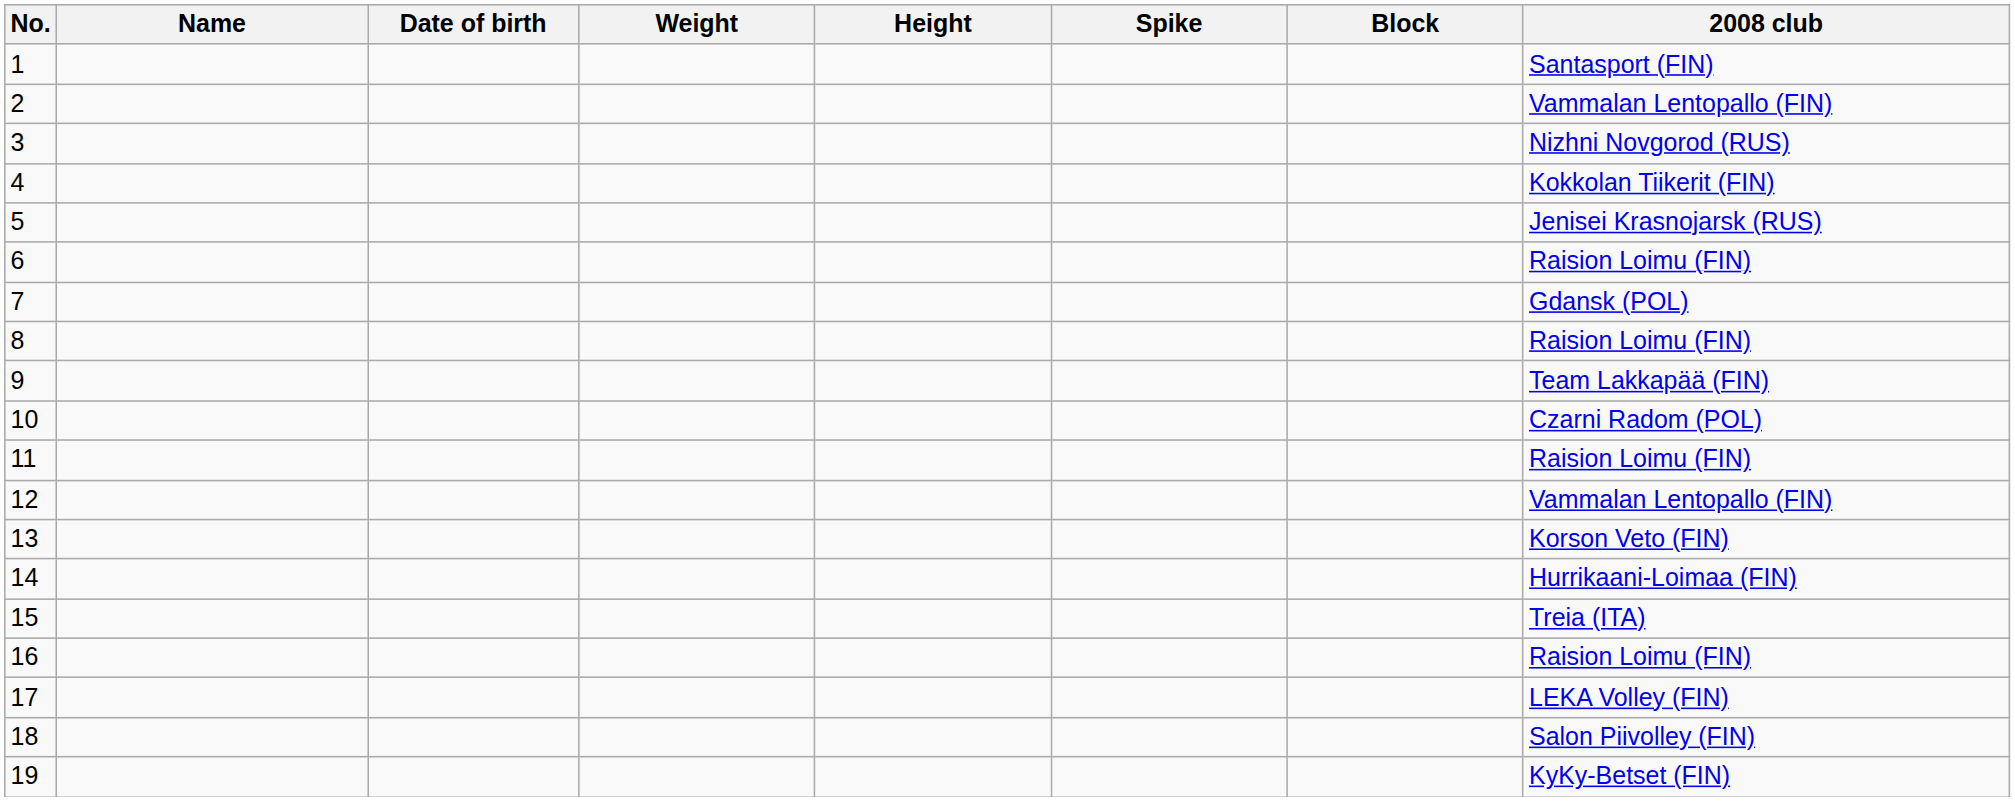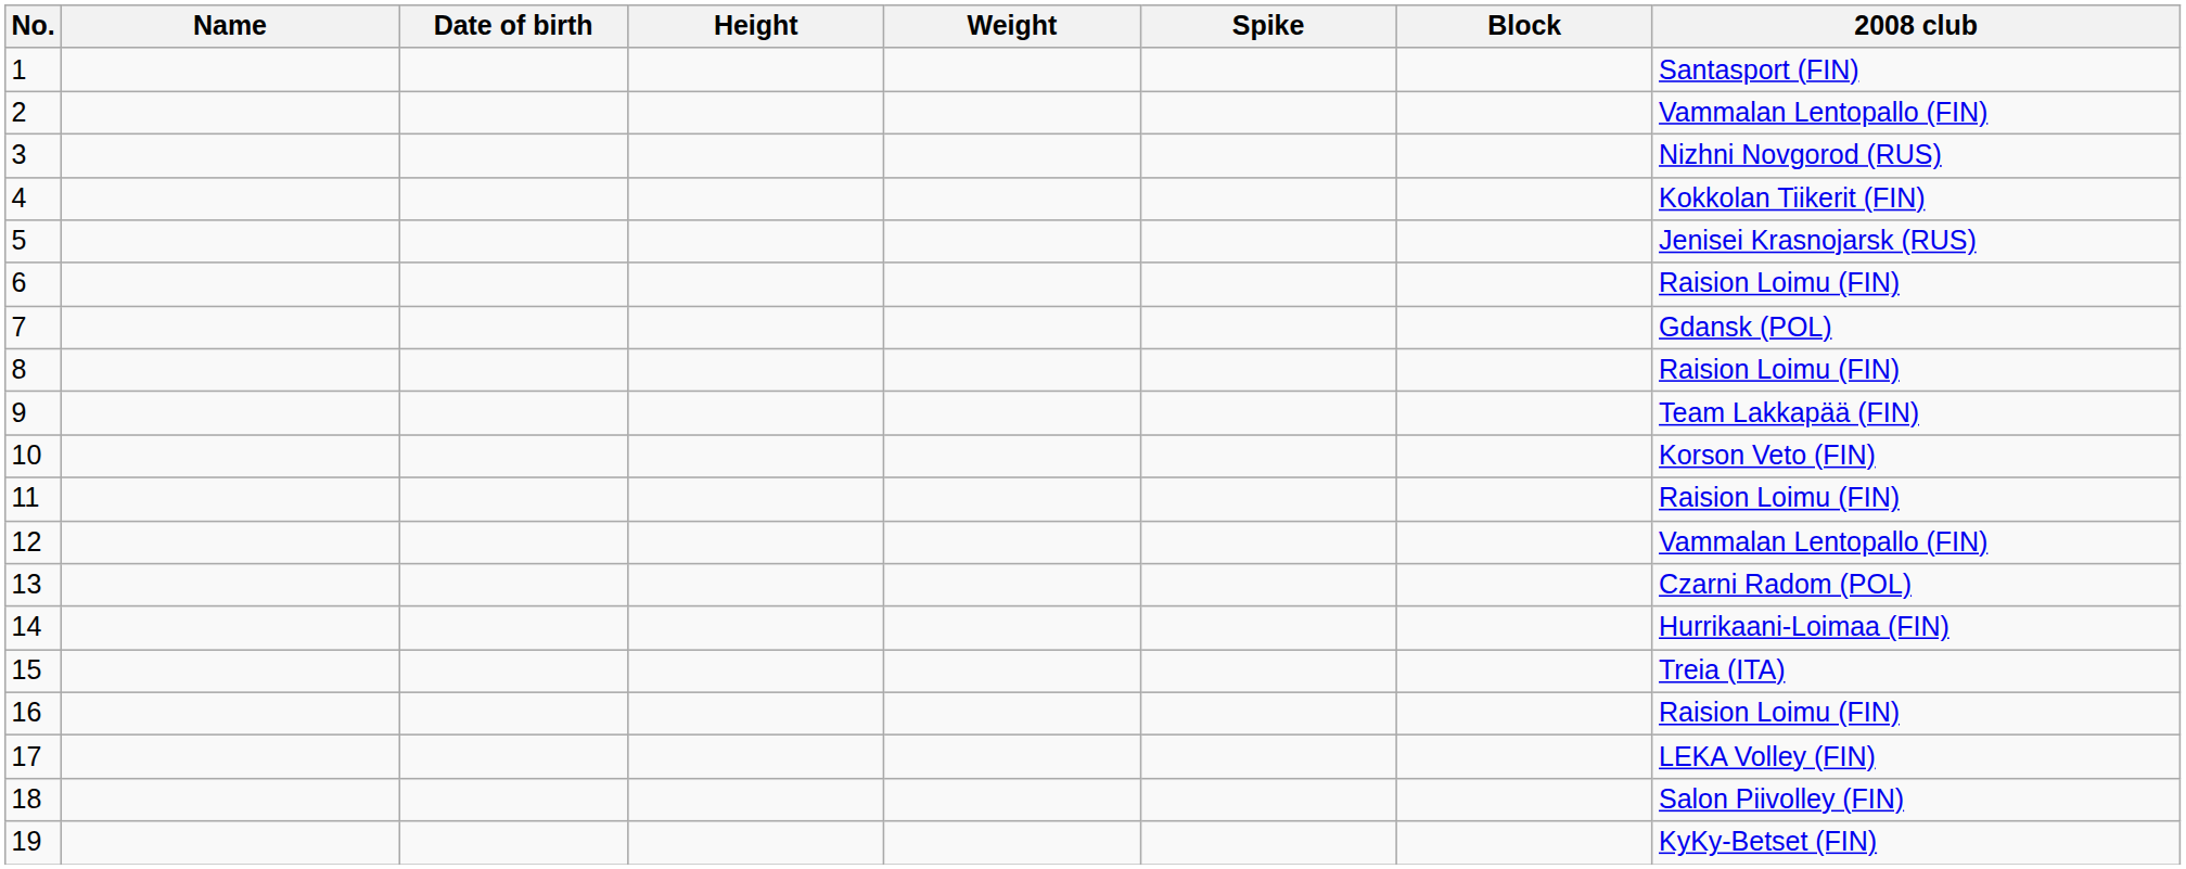columns swapped: Height <-> Weight
10 | 2008 club: Czarni Radom (POL) -> Korson Veto (FIN)
13 | 2008 club: Korson Veto (FIN) -> Czarni Radom (POL)
